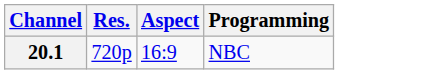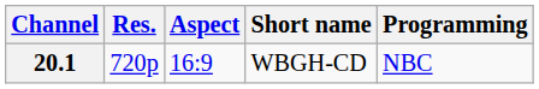+ column: Short name | WBGH-CD
